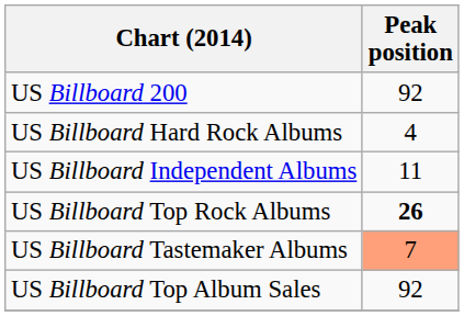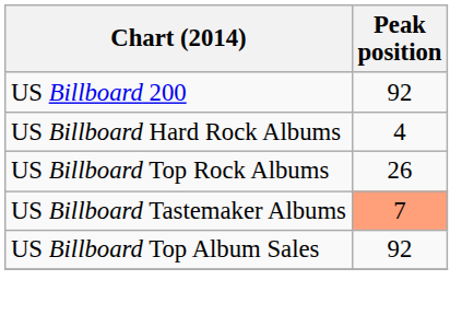- row: US Billboard Independent Albums | 11
US Billboard Top Rock Albums | Peak position: bold -> normal
